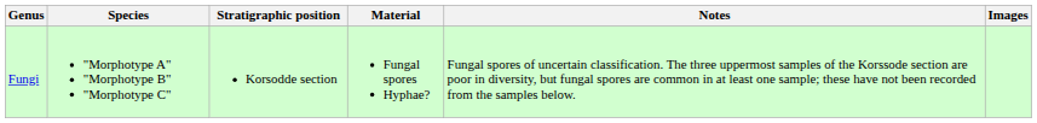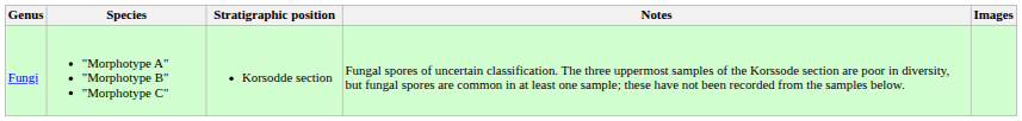- column: Material | Fungal spores Hyphae?
